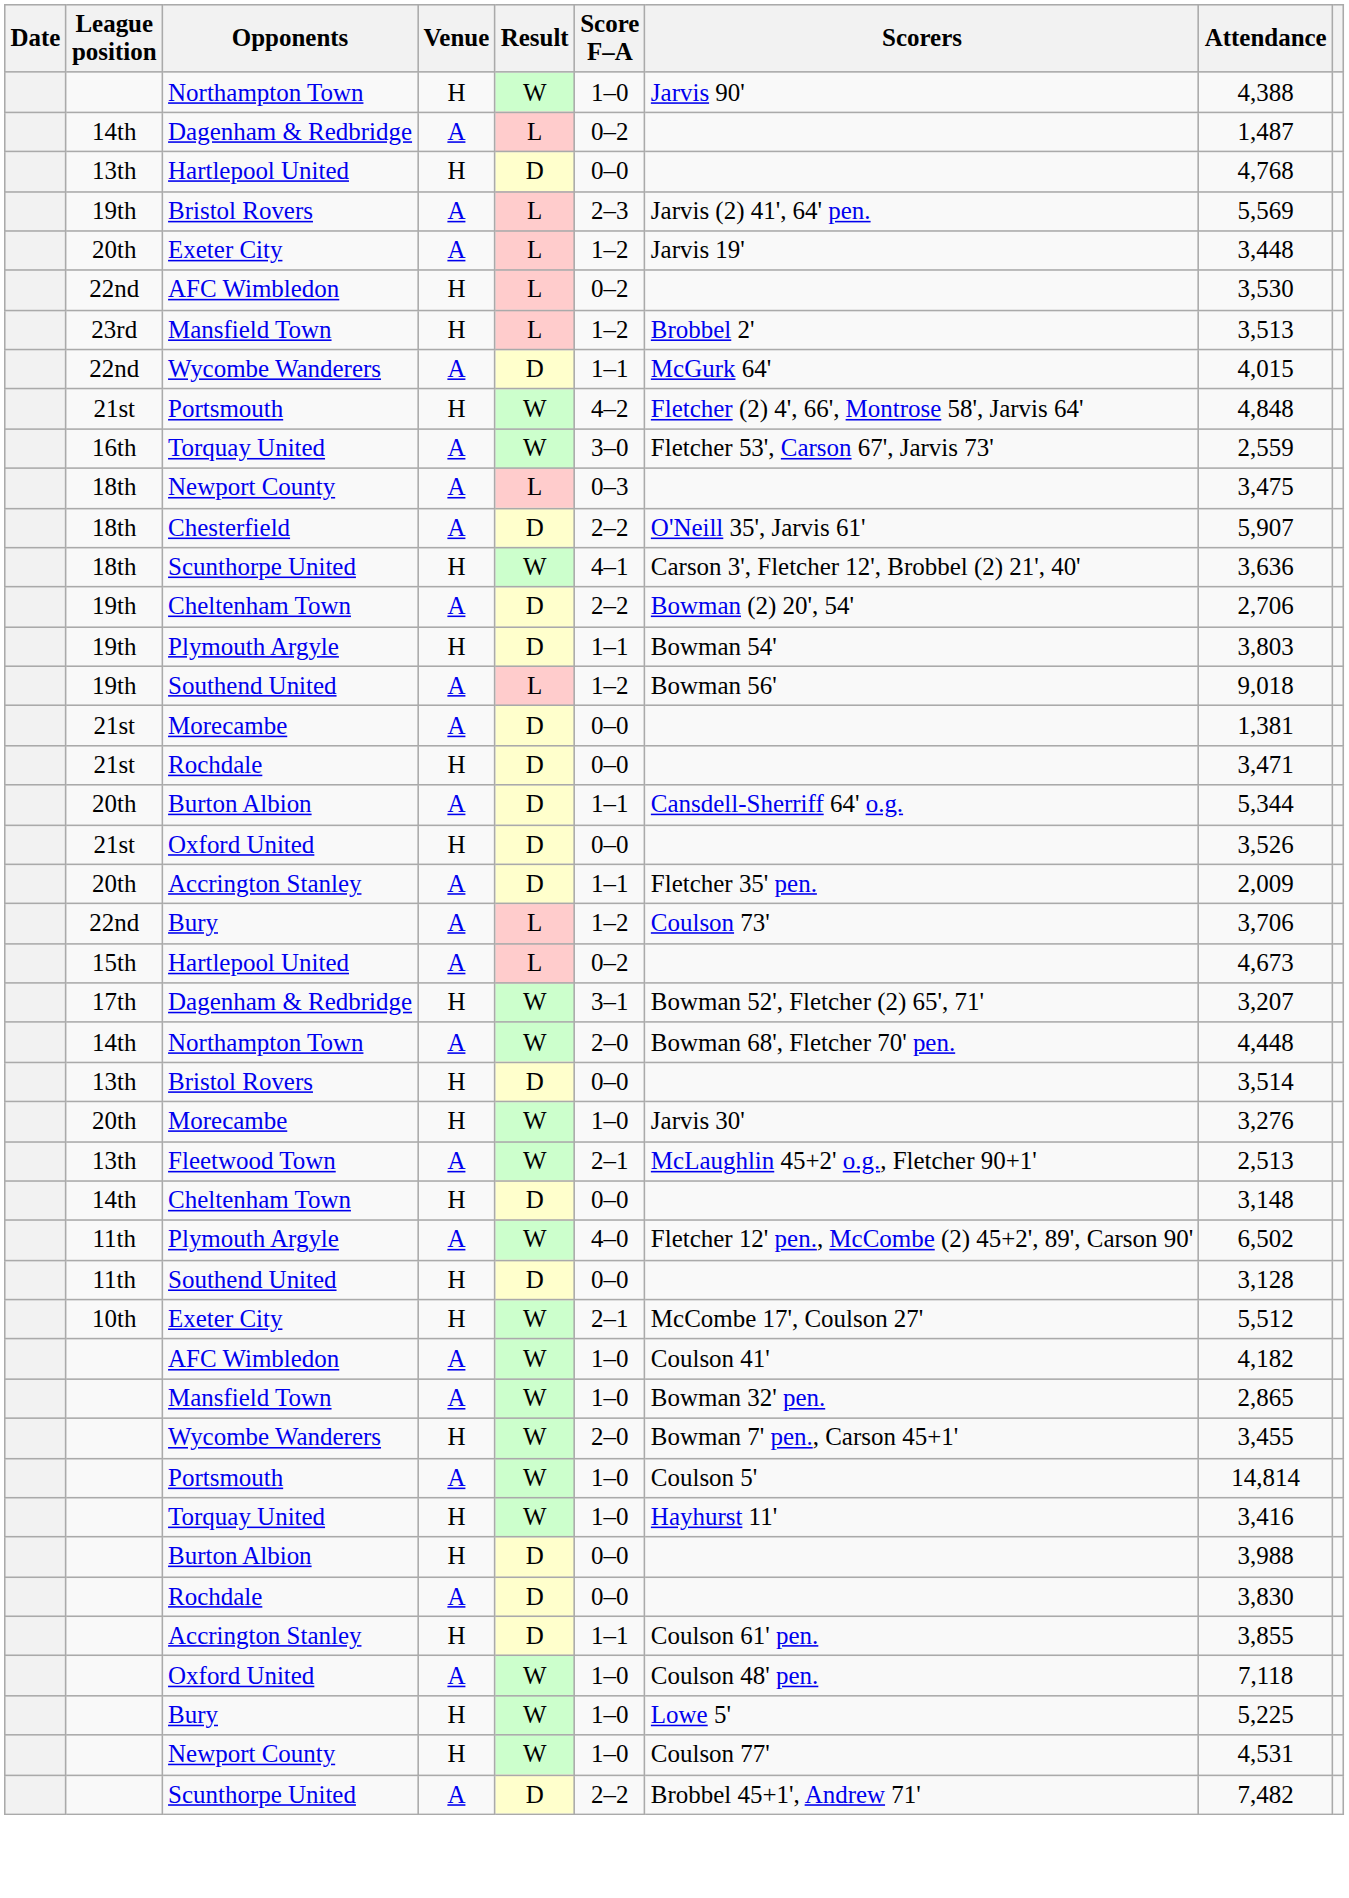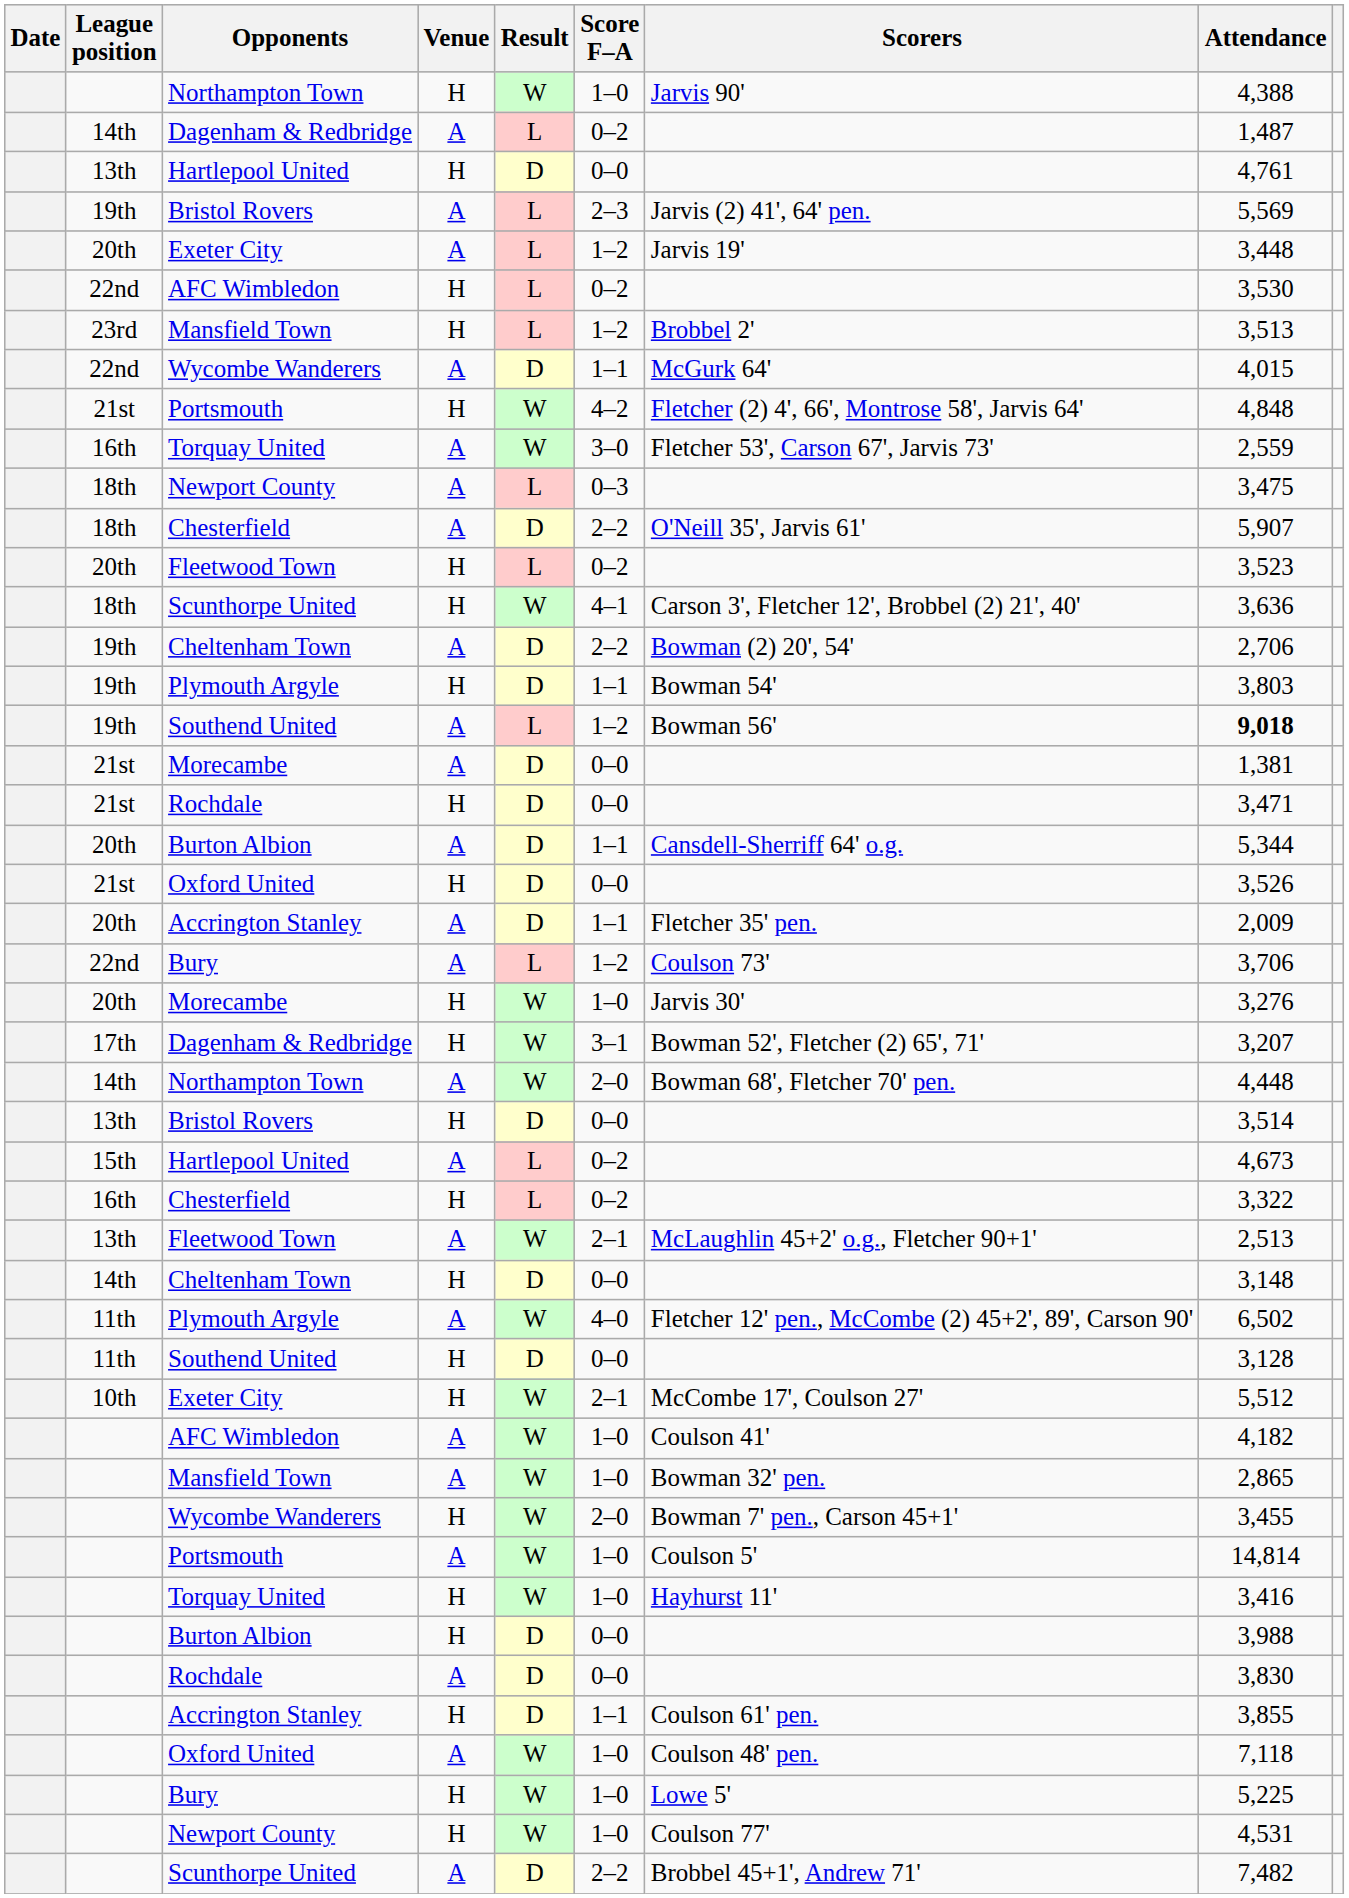13th / Hartlepool United | Attendance: 4,768 -> 4,761
+ row: 20th | Fleetwood Town | H | L | 0–2 | 3,523
19th / Southend United | Attendance: normal -> bold
rows swapped: 20th / Morecambe <-> 15th / Hartlepool United
+ row: 16th | Chesterfield | H | L | 0–2 | 3,322
